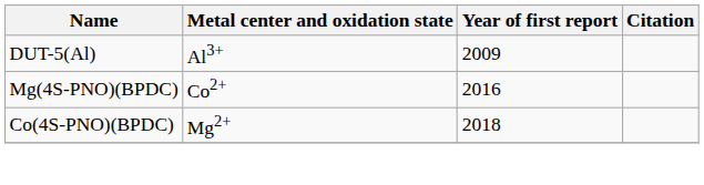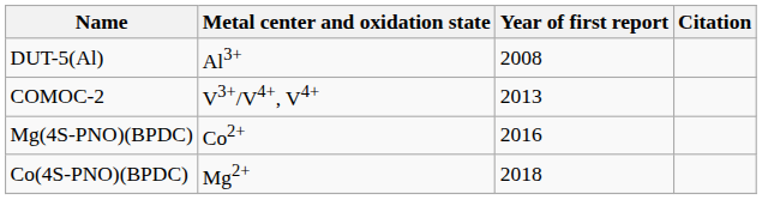DUT-5(Al) | Year of first report: 2009 -> 2008
+ row: COMOC-2 | V3+/V4+, V4+ | 2013
